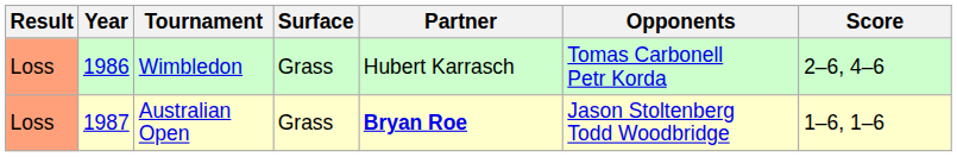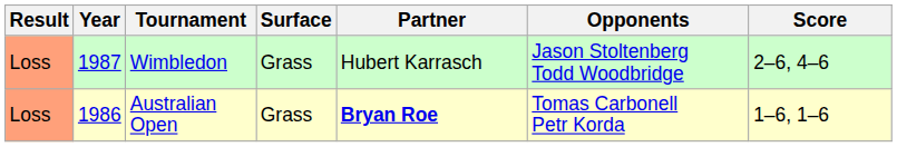Wimbledon | Year: 1986 -> 1987
Wimbledon | Opponents: Tomas Carbonell Petr Korda -> Jason Stoltenberg Todd Woodbridge
Australian Open | Year: 1987 -> 1986
Australian Open | Opponents: Jason Stoltenberg Todd Woodbridge -> Tomas Carbonell Petr Korda
